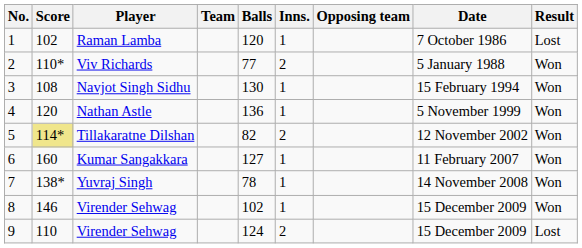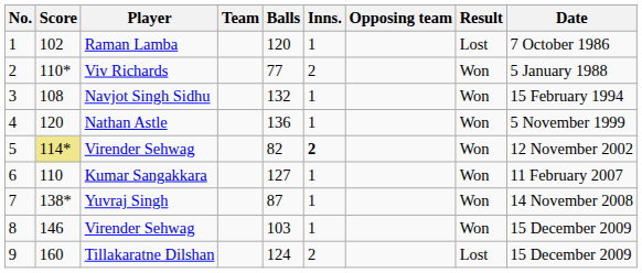columns swapped: Date <-> Result
3 | Balls: 130 -> 132
5 | Player: Tillakaratne Dilshan -> Virender Sehwag
5 | Inns.: normal -> bold
6 | Score: 160 -> 110
7 | Balls: 78 -> 87
8 | Balls: 102 -> 103
9 | Score: 110 -> 160
9 | Player: Virender Sehwag -> Tillakaratne Dilshan
